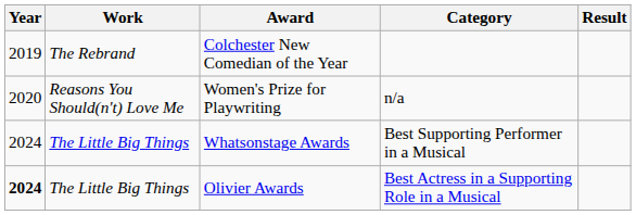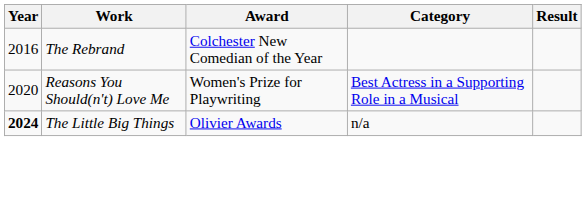Colchester New Comedian of the Year | Year: 2019 -> 2016
Women's Prize for Playwriting | Category: n/a -> Best Actress in a Supporting Role in a Musical
- row: 2024 | The Little Big Things | Whatsonstage Awards | Best Supporting Performer in a Musical
Olivier Awards | Category: Best Actress in a Supporting Role in a Musical -> n/a
